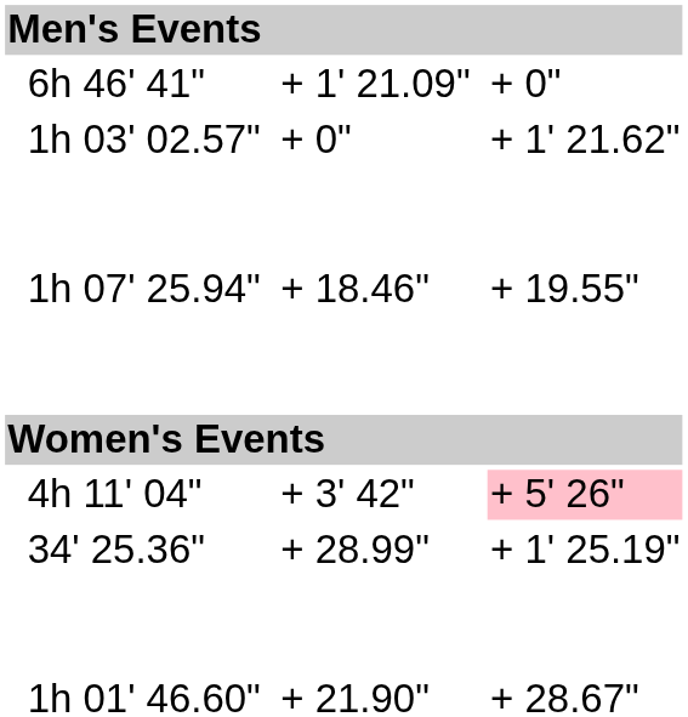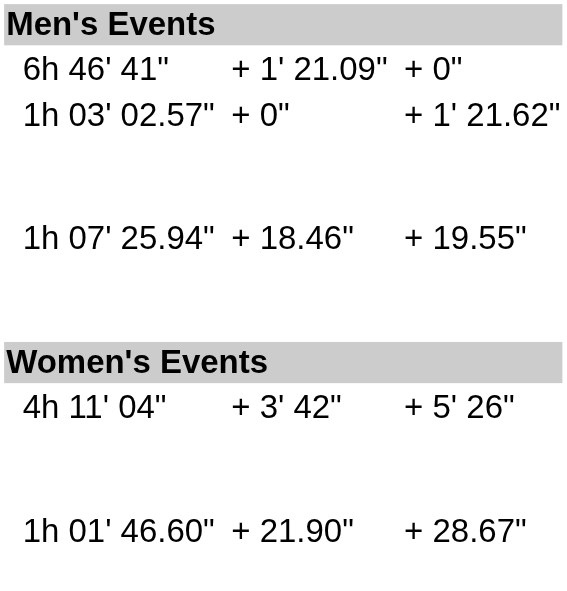4h 11' 04" | column 7: pink background -> no background
- row: 34' 25.36" | + 28.99" | + 1' 25.19"
